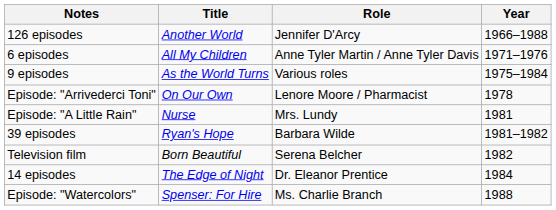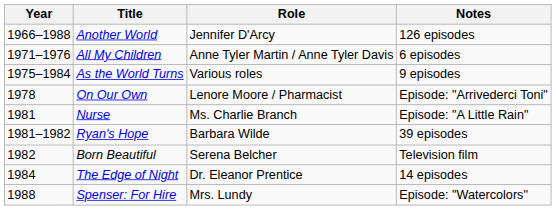columns swapped: Year <-> Notes
Nurse | Role: Mrs. Lundy -> Ms. Charlie Branch
Spenser: For Hire | Role: Ms. Charlie Branch -> Mrs. Lundy
